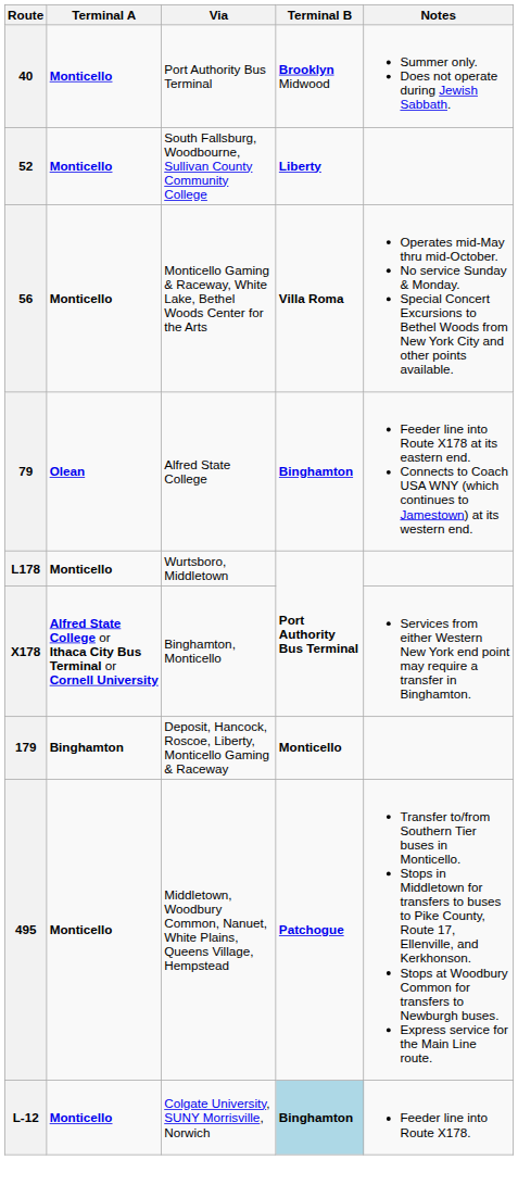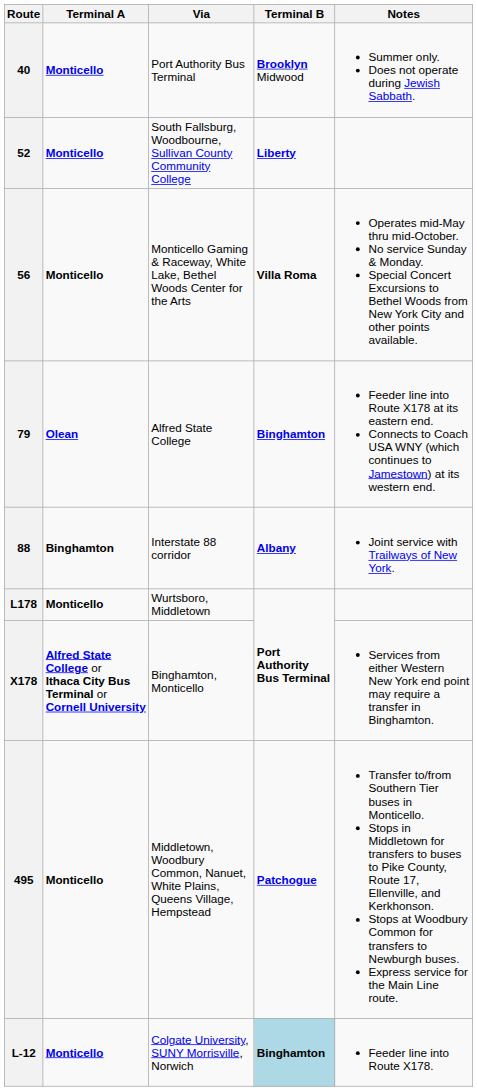+ row: 88 | Binghamton | Interstate 88 corridor | Albany | Joint service with Trailways of New York.
- row: 179 | Binghamton | Deposit, Hancock, Roscoe, Liberty, Monticello Gaming & Raceway | Monticello
